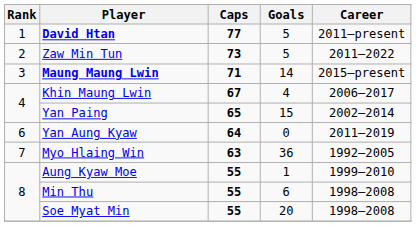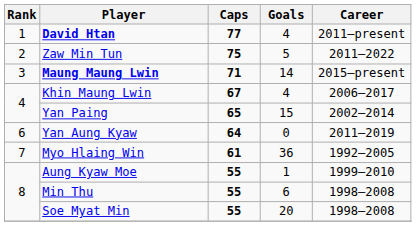David Htan | Goals: 5 -> 4
Zaw Min Tun | Caps: 73 -> 75
Myo Hlaing Win | Caps: 63 -> 61
